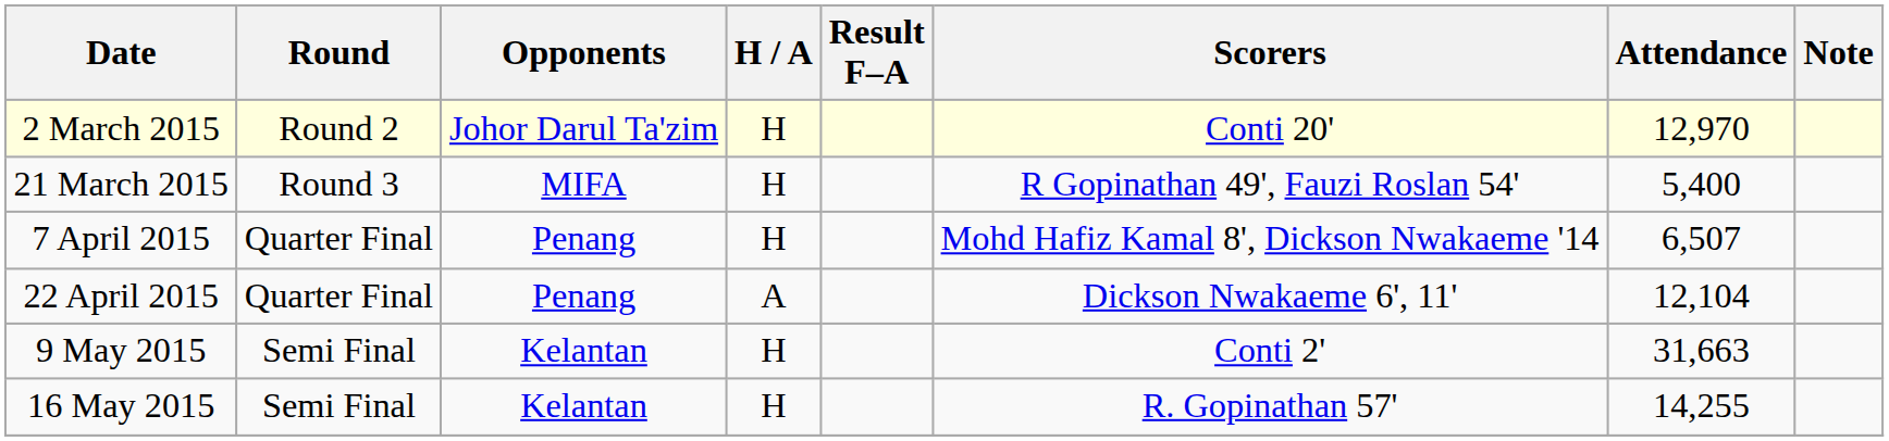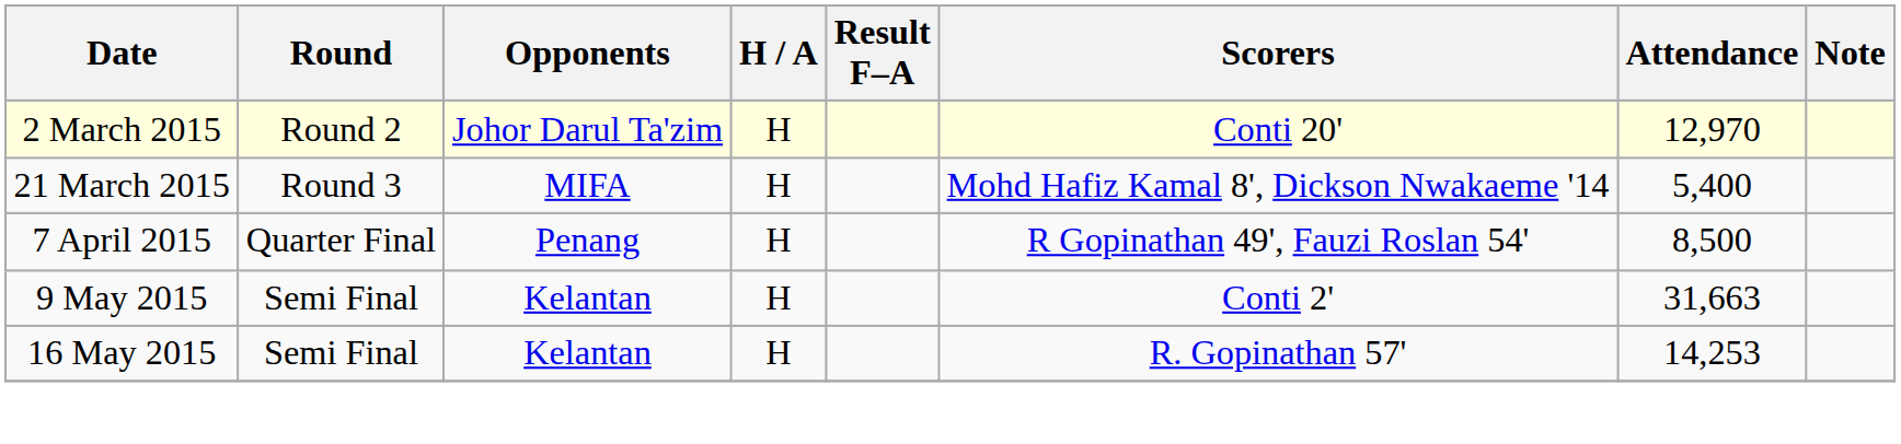21 March 2015 | Scorers: R Gopinathan 49', Fauzi Roslan 54' -> Mohd Hafiz Kamal 8', Dickson Nwakaeme '14
7 April 2015 | Scorers: Mohd Hafiz Kamal 8', Dickson Nwakaeme '14 -> R Gopinathan 49', Fauzi Roslan 54'
7 April 2015 | Attendance: 6,507 -> 8,500
- row: 22 April 2015 | Quarter Final | Penang | A | Dickson Nwakaeme 6', 11' | 12,104
16 May 2015 | Attendance: 14,255 -> 14,253
